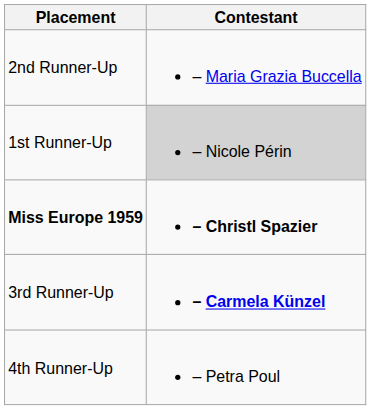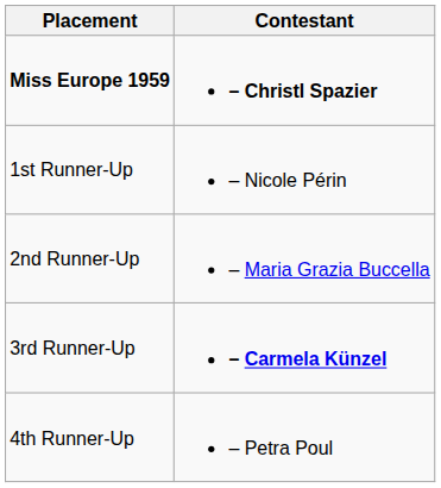rows swapped: Miss Europe 1959 <-> 2nd Runner-Up
1st Runner-Up | Contestant: lightgrey background -> no background
